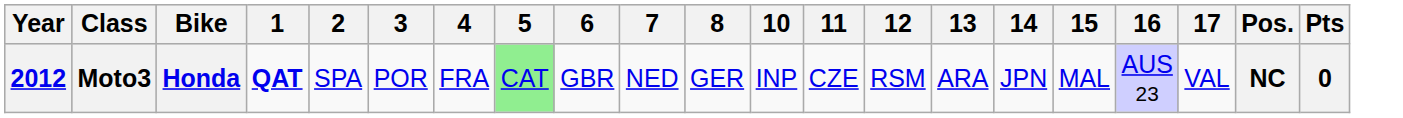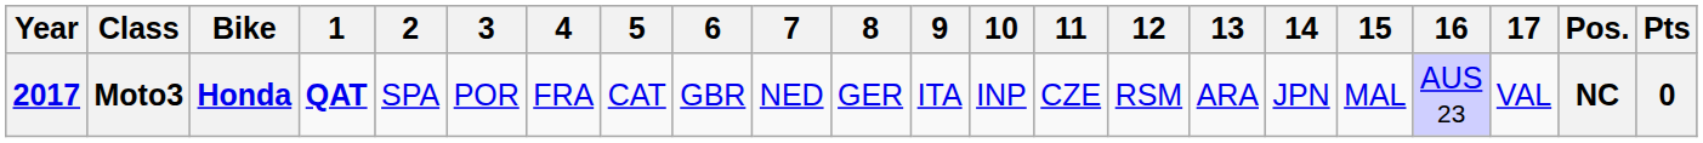+ column: 9 | ITA
Moto3 | Year: 2012 -> 2017
Moto3 | 5: lightgreen background -> no background
